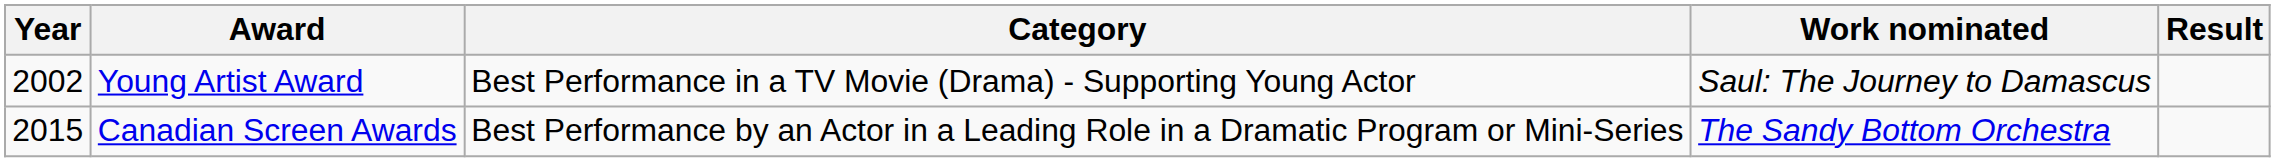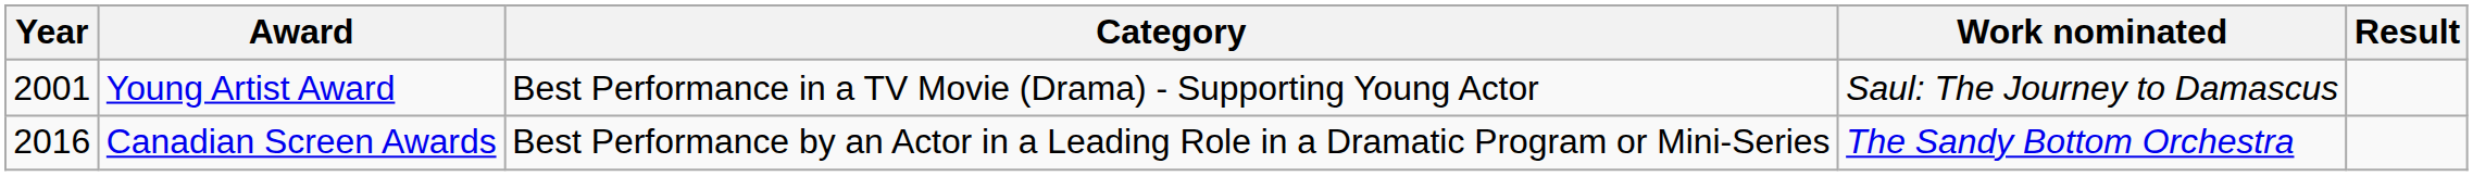Young Artist Award | Year: 2002 -> 2001
Canadian Screen Awards | Year: 2015 -> 2016
